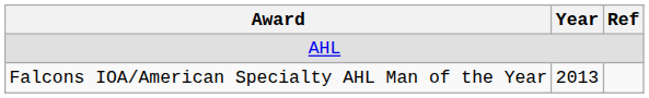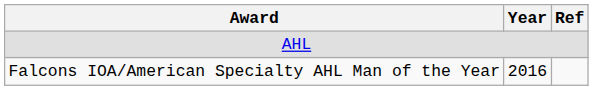Falcons IOA/American Specialty AHL Man of the Year | Year: 2013 -> 2016
